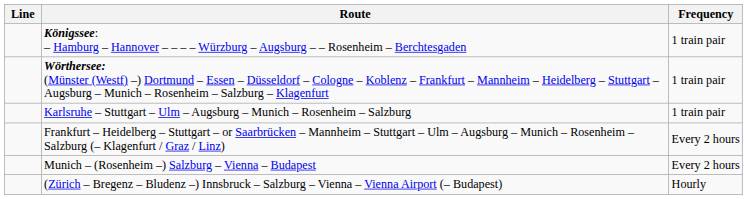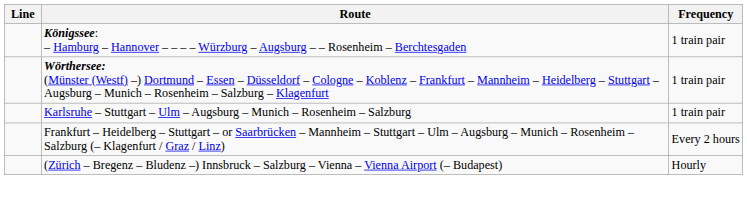- row: Munich – (Rosenheim –) Salzburg – Vienna – Budapest | Every 2 hours
